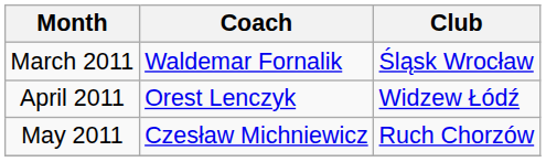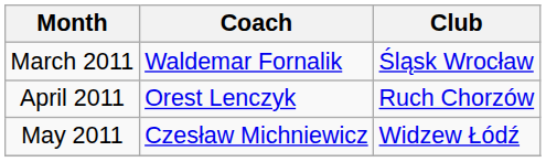April 2011 | Club: Widzew Łódź -> Ruch Chorzów
May 2011 | Club: Ruch Chorzów -> Widzew Łódź
